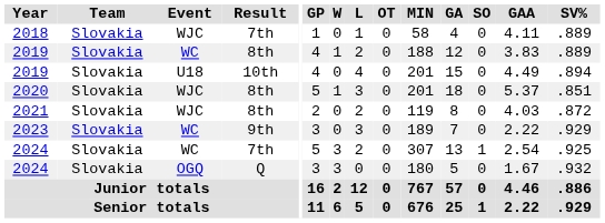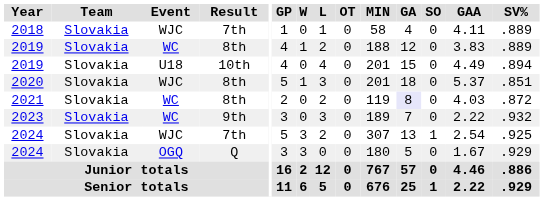2021 | Event: WJC -> WC
2021 | GA: no background -> lavender background
2023 | SV%: .929 -> .932
2024 / 7th | Event: WC -> WJC
2024 / Q | SV%: .932 -> .929
